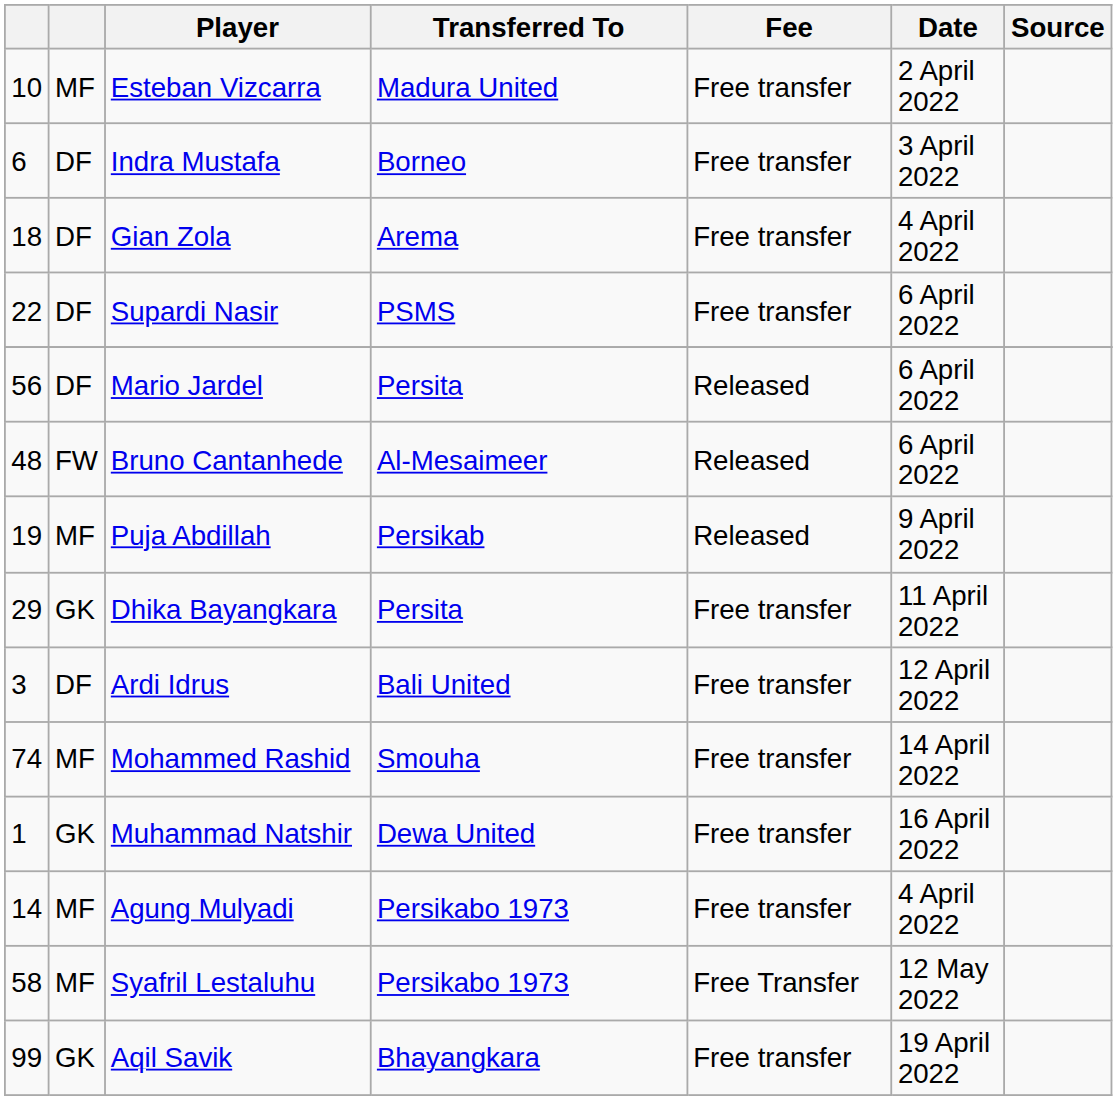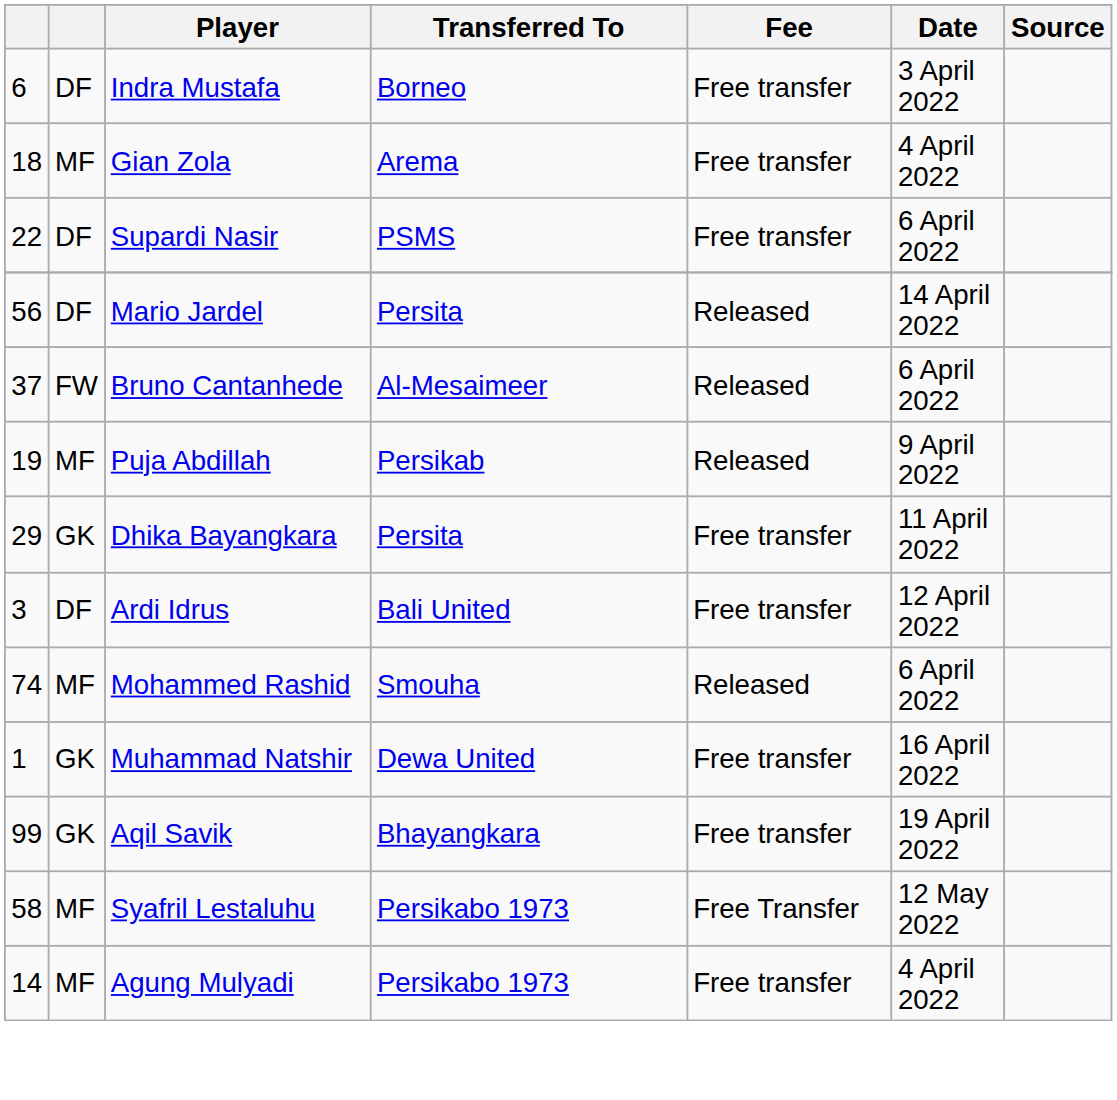- row: 10 | MF | Esteban Vizcarra | Madura United | Free transfer | 2 April 2022
Gian Zola | column 2: DF -> MF
Mario Jardel | Date: 6 April 2022 -> 14 April 2022
Bruno Cantanhede | column 1: 48 -> 37
Mohammed Rashid | Fee: Free transfer -> Released
Mohammed Rashid | Date: 14 April 2022 -> 6 April 2022
rows swapped: Aqil Savik <-> Agung Mulyadi
